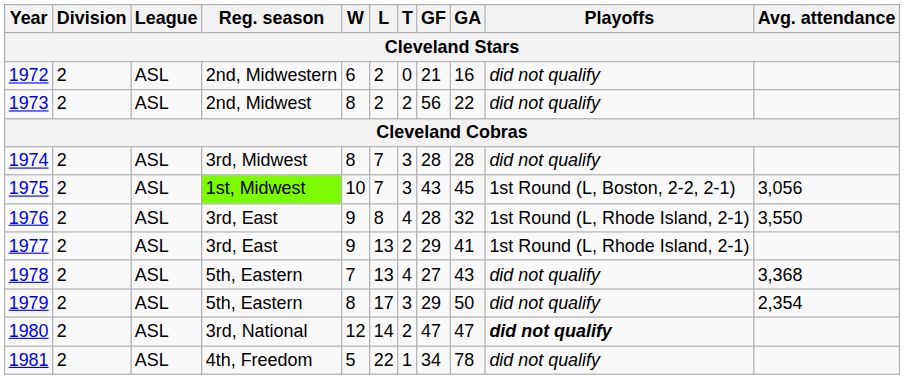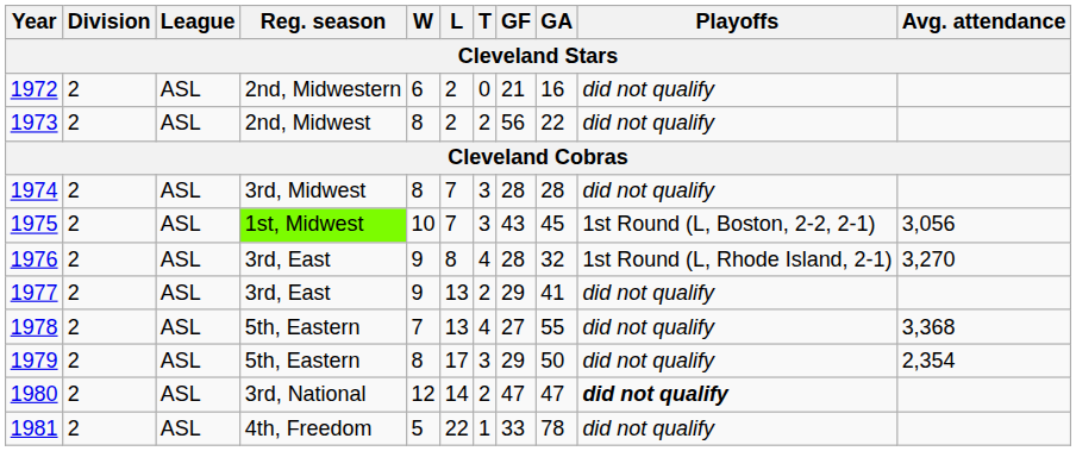1976 | Avg. attendance: 3,550 -> 3,270
1977 | Playoffs: 1st Round (L, Rhode Island, 2-1) -> did not qualify
1978 | GA: 43 -> 55
1981 | GF: 34 -> 33
